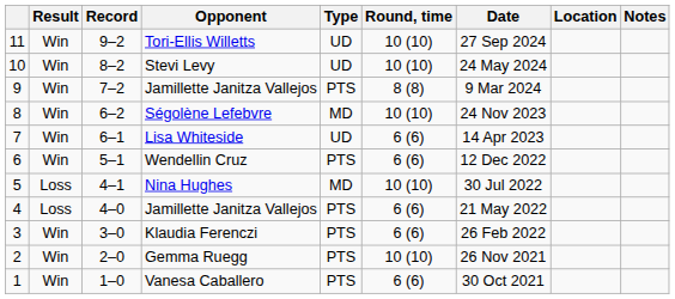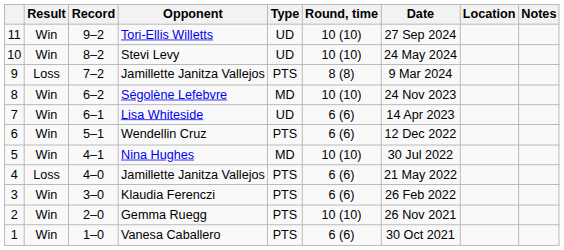9 / Jamillette Janitza Vallejos | Result: Win -> Loss
Nina Hughes | Result: Loss -> Win
